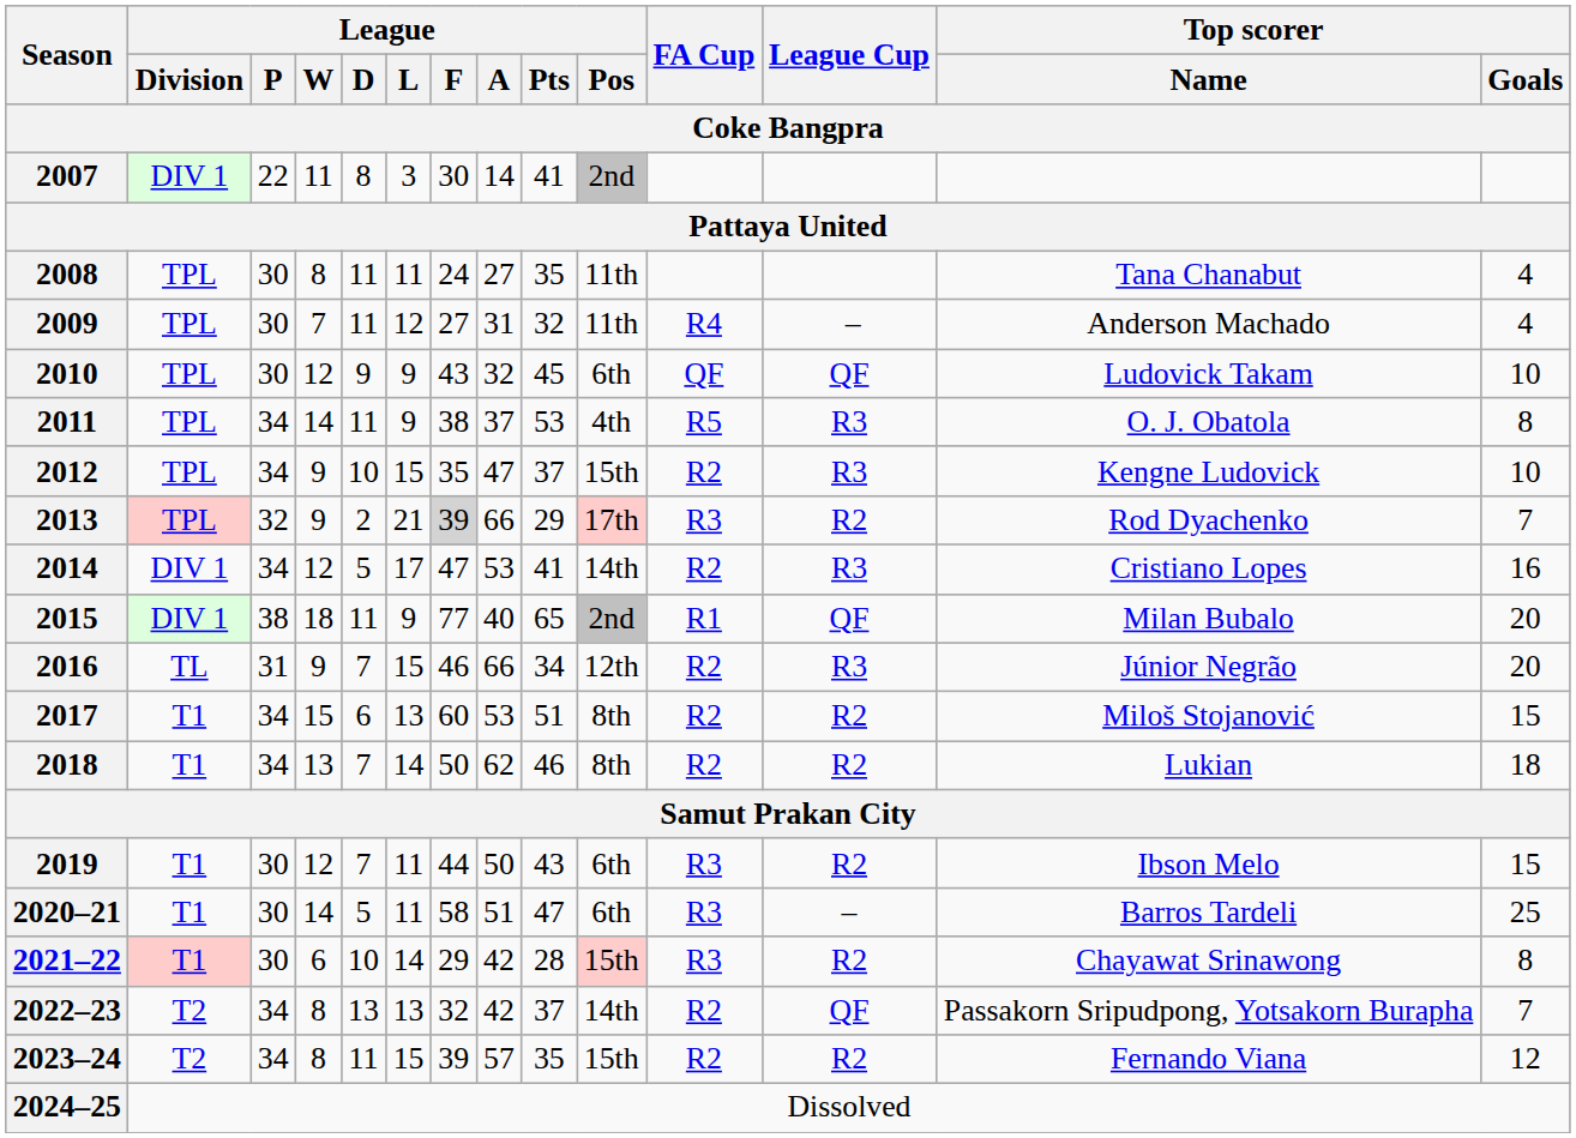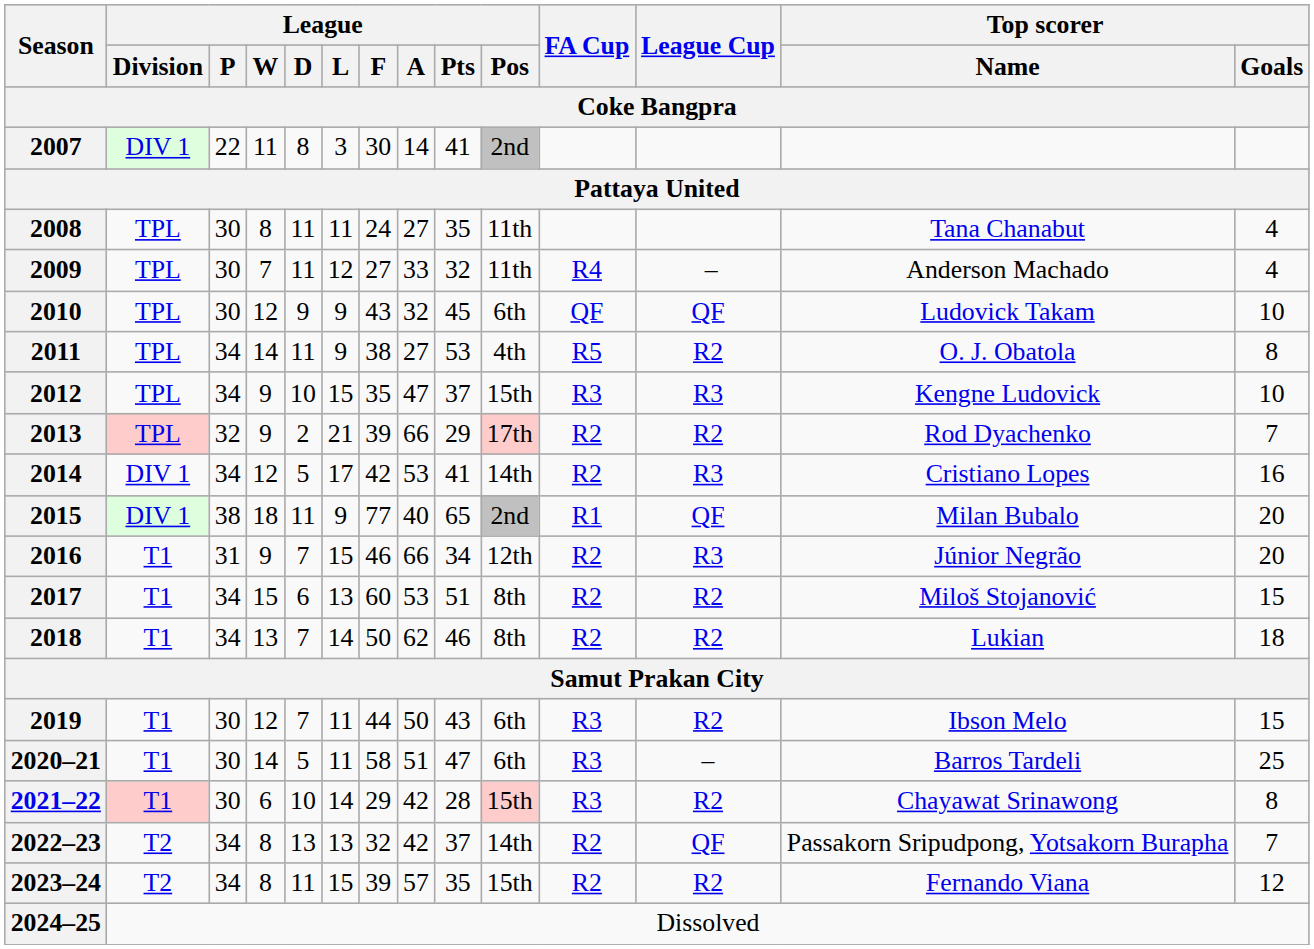2009 | League / A: 31 -> 33
2011 | League / A: 37 -> 27
2011 | League Cup: R3 -> R2
2012 | FA Cup: R2 -> R3
2013 | League / F: lightgrey background -> no background
2013 | FA Cup: R3 -> R2
2014 | League / F: 47 -> 42
2016 | League / Division: TL -> T1
